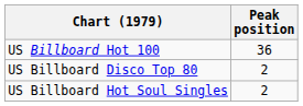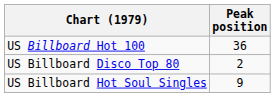US Billboard Hot Soul Singles | Peak position: 2 -> 9
